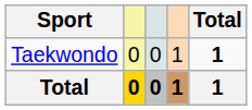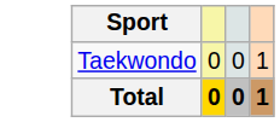- column: Total | 1 | 1
